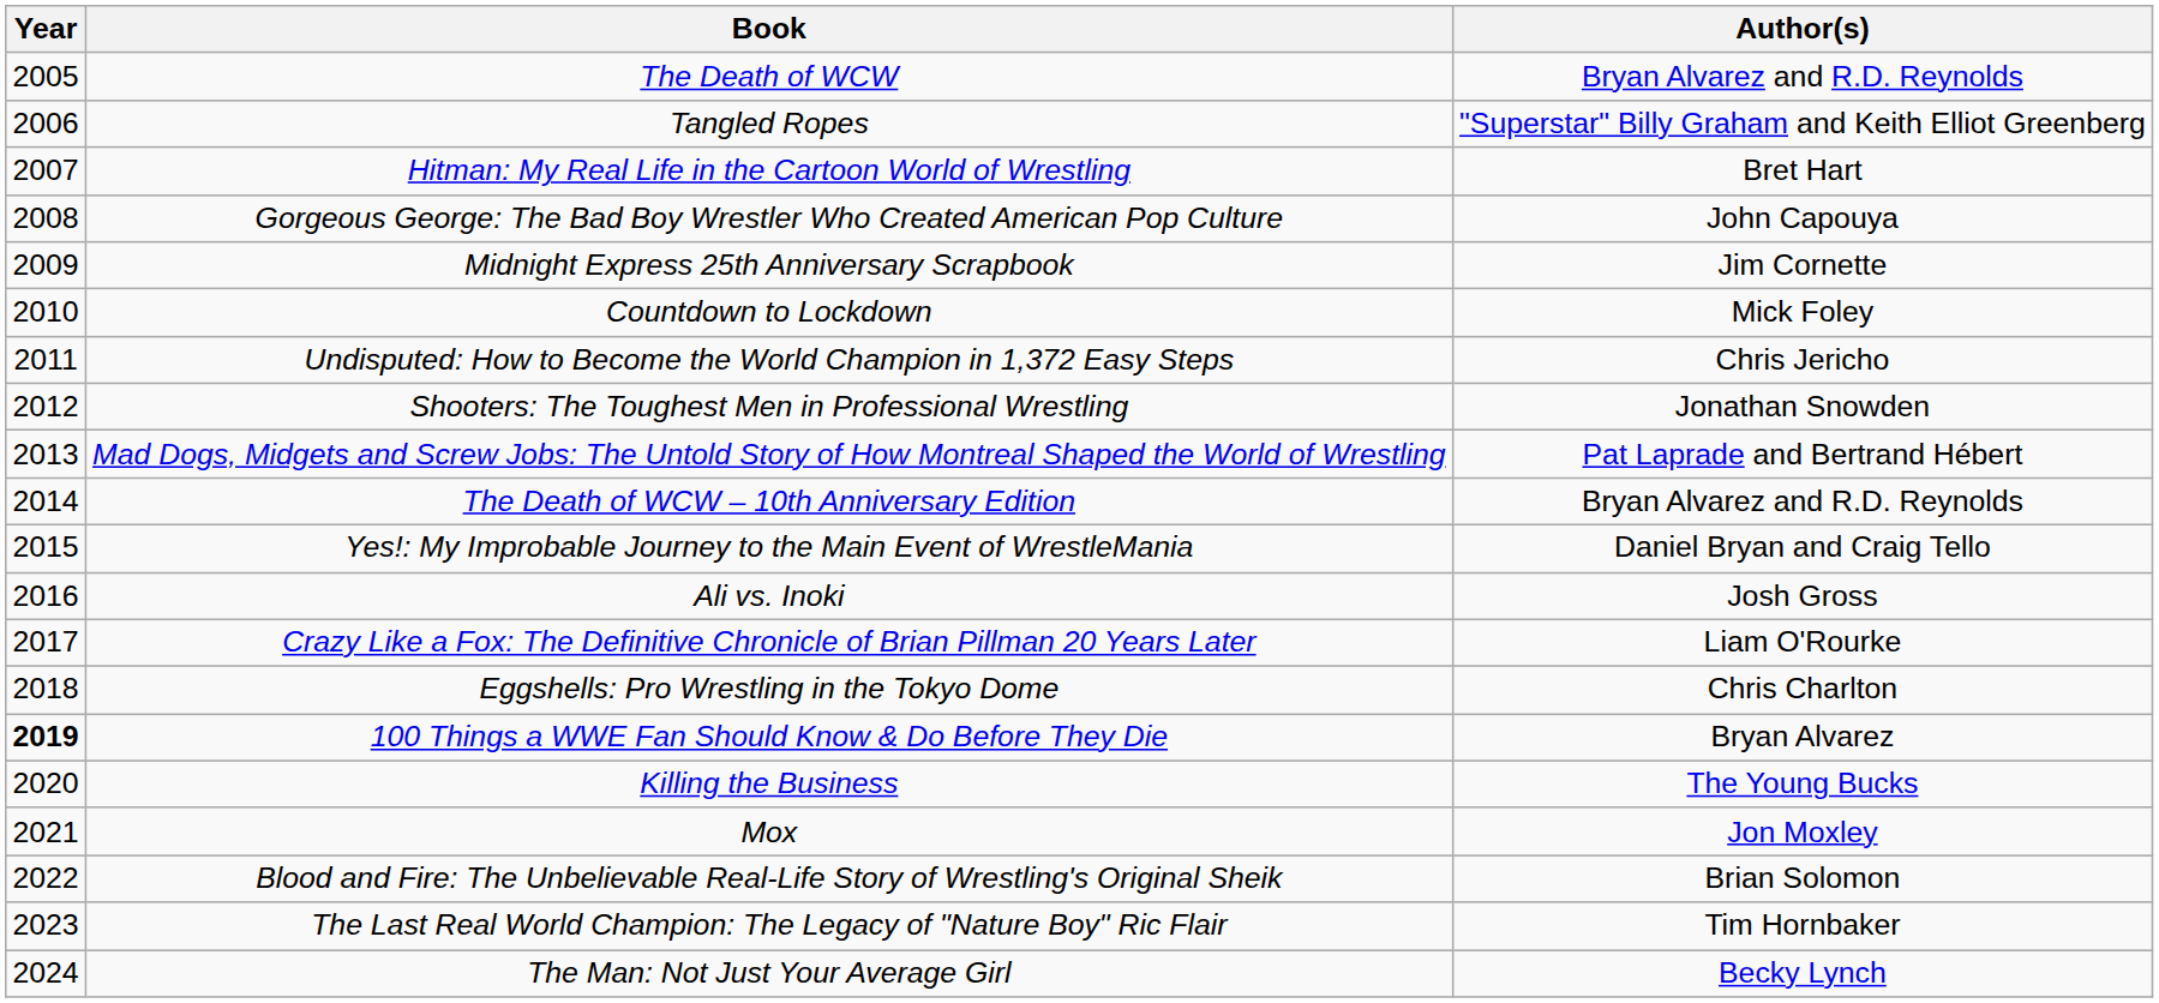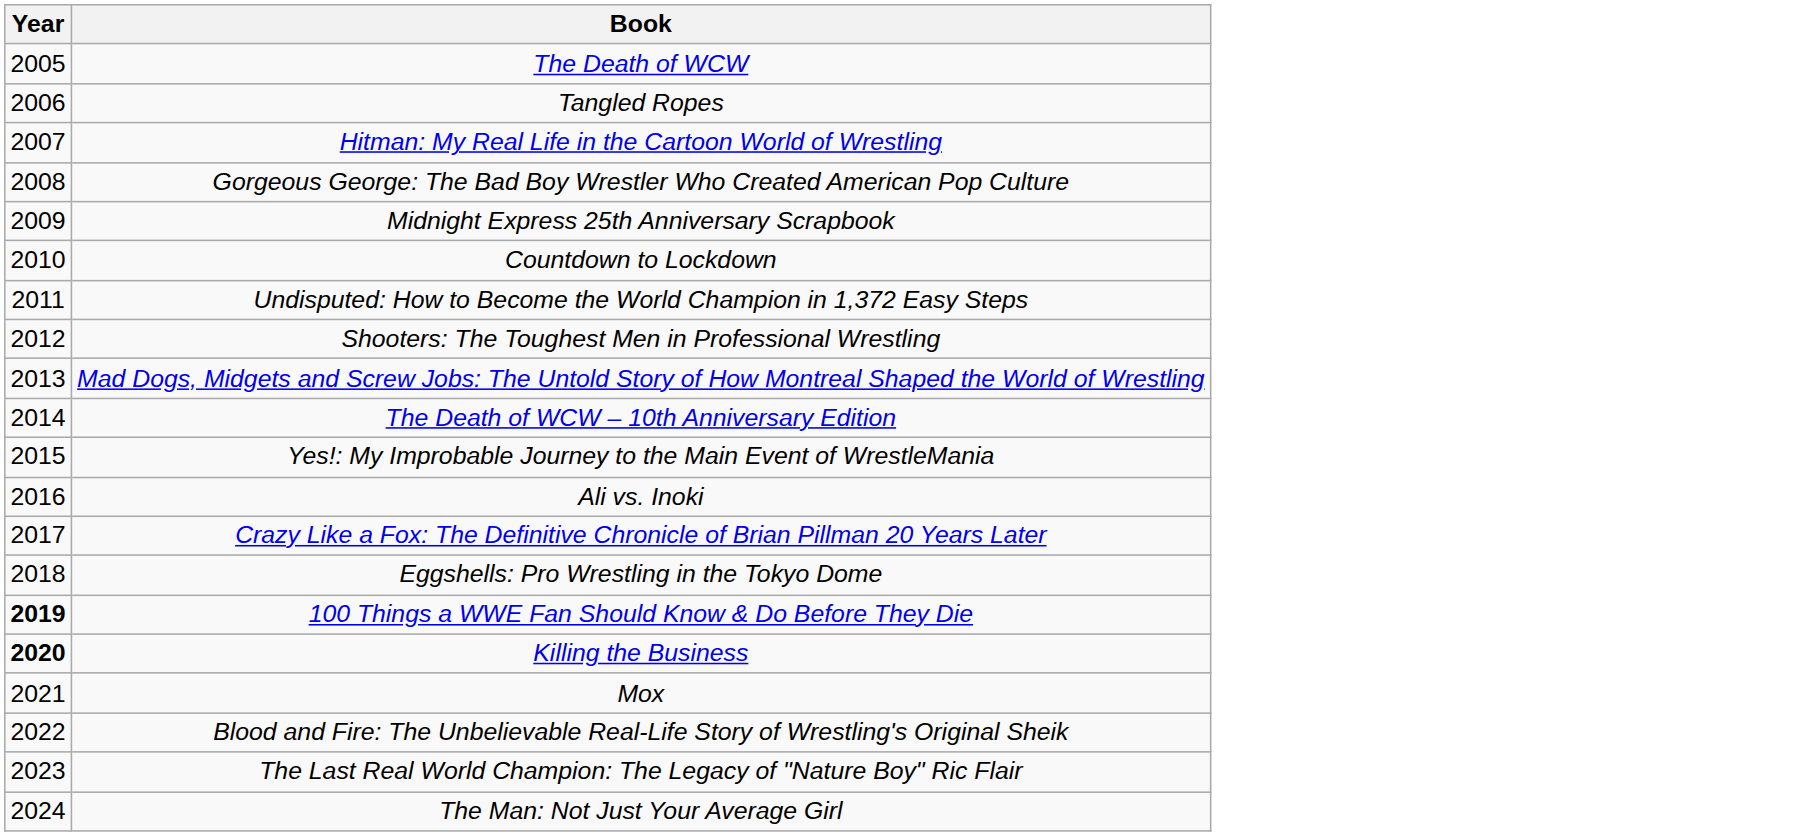- column: Author(s) | Bryan Alvarez and R.D. Reynolds | "Superstar" Billy Graham and Keith Elliot Greenberg | Bret Hart | John Capouya | Jim Cornette | Mick Foley | Chris Jericho | Jonathan Snowden | Pat Laprade and Bertrand Hébert | Bryan Alvarez and R.D. Reynolds | Daniel Bryan and Craig Tello | Josh Gross | Liam O'Rourke | Chris Charlton | Bryan Alvarez | The Young Bucks | Jon Moxley | Brian Solomon | Tim Hornbaker | Becky Lynch
Killing the Business | Year: normal -> bold
